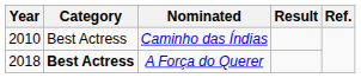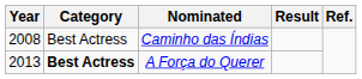Caminho das Índias | Year: 2010 -> 2008
A Força do Querer | Year: 2018 -> 2013
